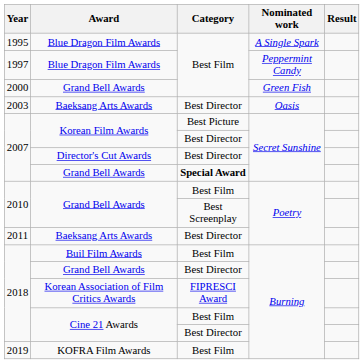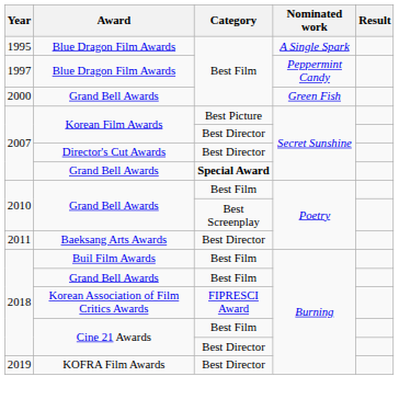- row: 2003 | Baeksang Arts Awards | Best Director | Oasis
2018 / Grand Bell Awards | Category: Best Director -> Best Film
2019 | Category: Best Film -> Best Director
